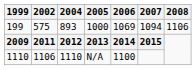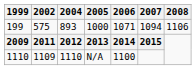1000 | 2006: 1069 -> 1071
N/A | 2002: 1106 -> 1109
